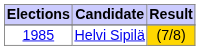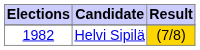Helvi Sipilä | Elections: 1985 -> 1982
